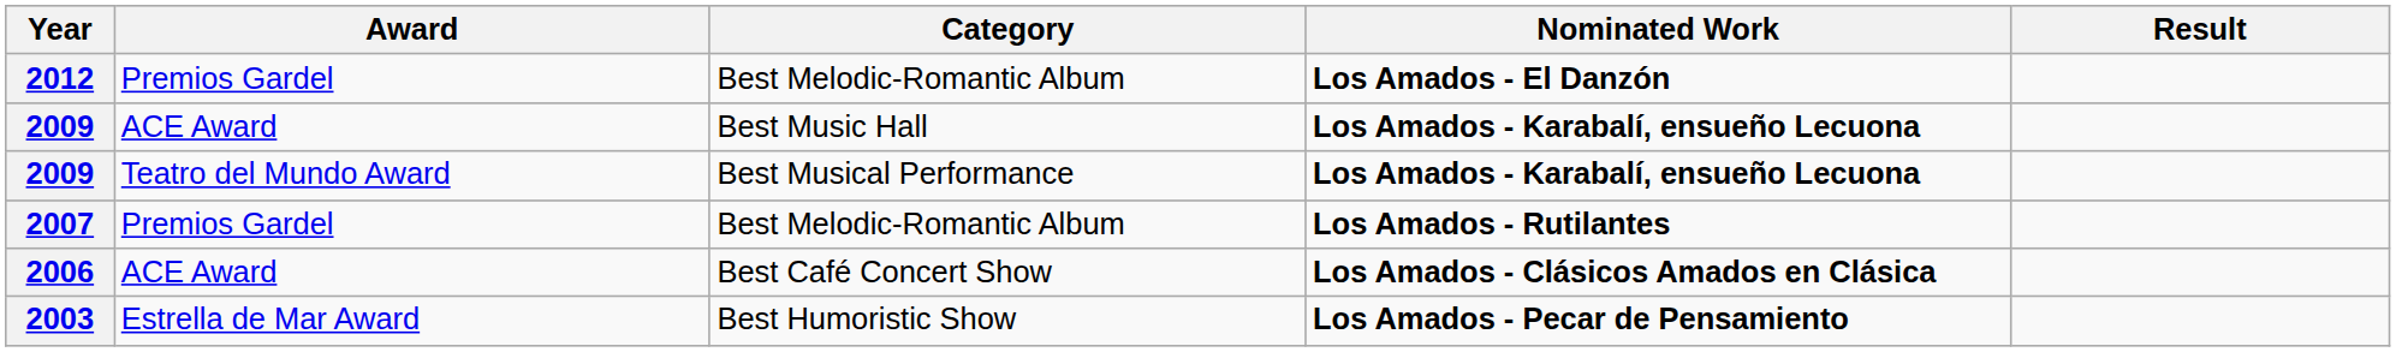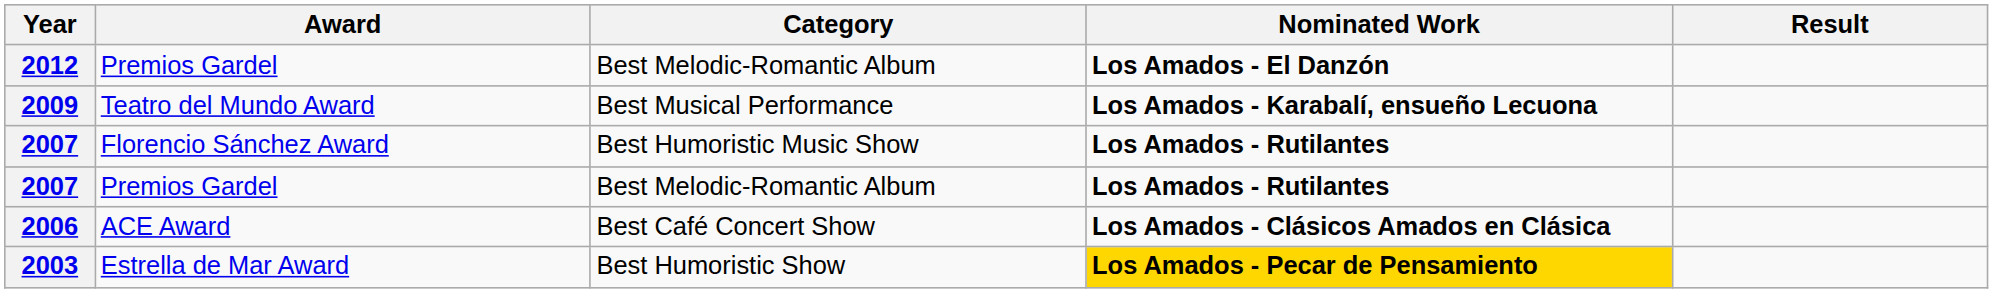- row: 2009 | ACE Award | Best Music Hall | Los Amados - Karabalí, ensueño Lecuona
+ row: 2007 | Florencio Sánchez Award | Best Humoristic Music Show | Los Amados - Rutilantes
Best Humoristic Show | Nominated Work: no background -> gold background
